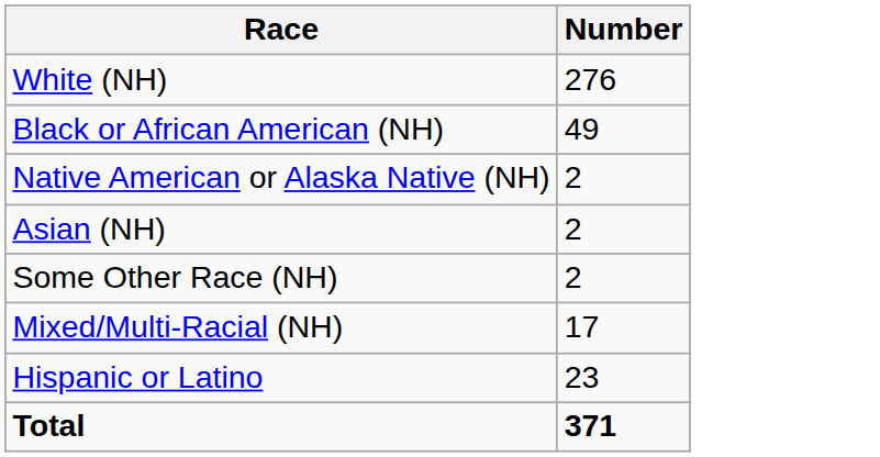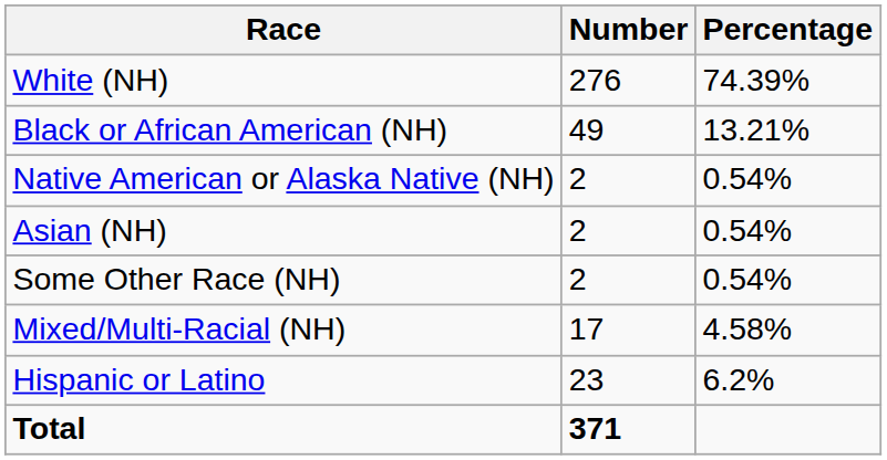+ column: Percentage | 74.39% | 13.21% | 0.54% | 0.54% | 0.54% | 4.58% | 6.2%
